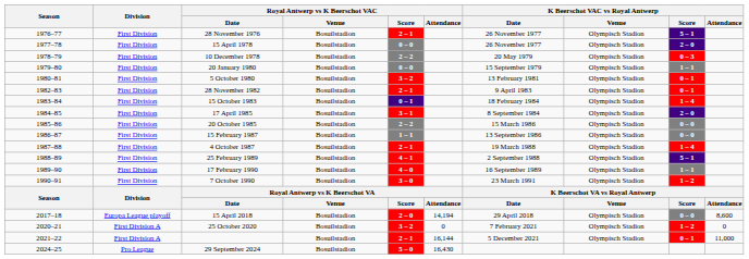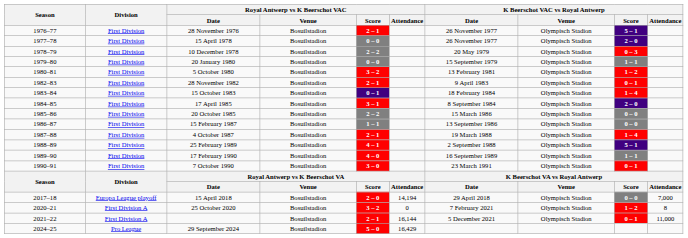5 October 1980 | K Beerschot VAC vs Royal Antwerp / Score: 0 – 1 -> 1 – 2
7 October 1990 | K Beerschot VAC vs Royal Antwerp / Score: 1 – 2 -> 0 – 1
15 April 2018 | K Beerschot VAC vs Royal Antwerp / Attendance: 8,600 -> 7,000
25 October 2020 | K Beerschot VAC vs Royal Antwerp / Attendance: 0 -> 8
29 September 2024 | Royal Antwerp vs K Beerschot VAC / Attendance: 16,430 -> 16,429
